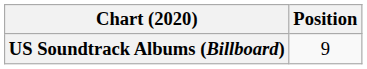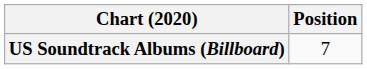US Soundtrack Albums (Billboard) | Position: 9 -> 7
